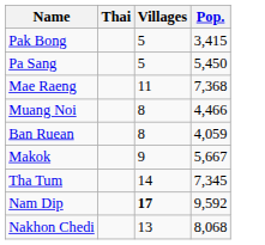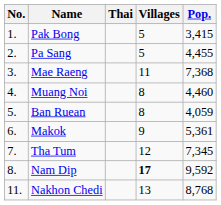+ column: No. | 1. | 2. | 3. | 4. | 5. | 6. | 7. | 8. | 11.
Pa Sang | Pop.: 5,450 -> 4,455
Muang Noi | Pop.: 4,466 -> 4,460
Makok | Pop.: 5,667 -> 5,361
Tha Tum | Villages: 14 -> 12
Nakhon Chedi | Pop.: 8,068 -> 8,768
